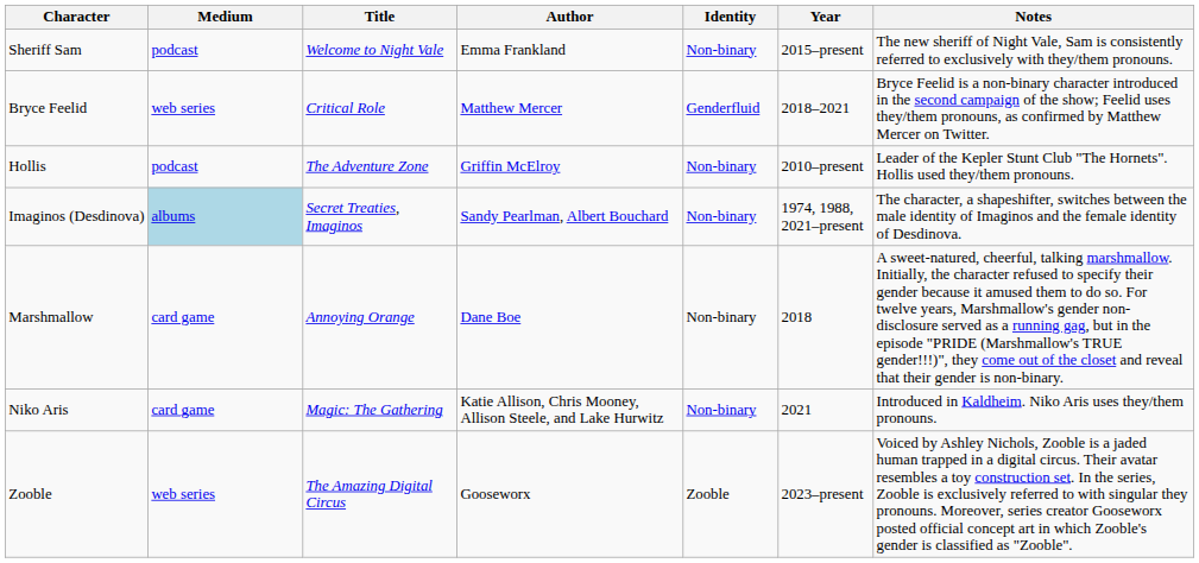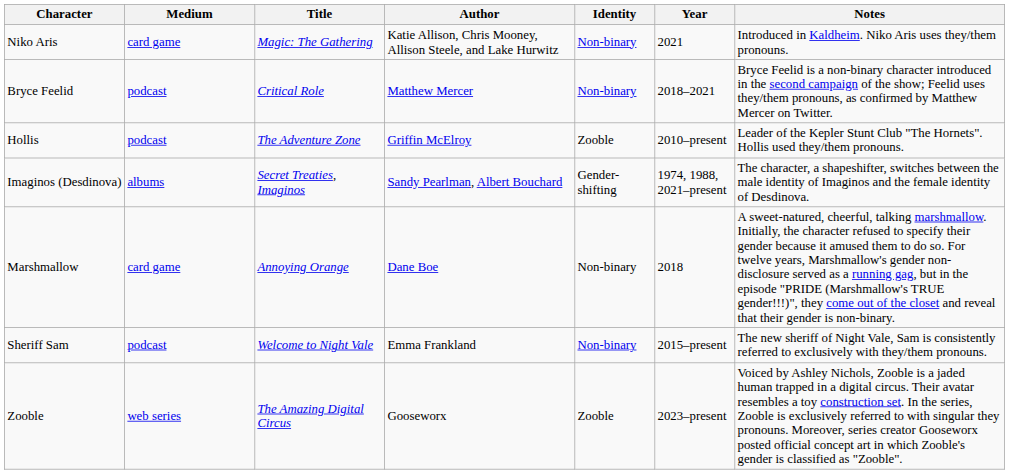rows swapped: Niko Aris <-> Sheriff Sam
Bryce Feelid | Medium: web series -> podcast
Bryce Feelid | Identity: Genderfluid -> Non-binary
Hollis | Identity: Non-binary -> Zooble
Imaginos (Desdinova) | Medium: lightblue background -> no background
Imaginos (Desdinova) | Identity: Non-binary -> Gender-shifting
